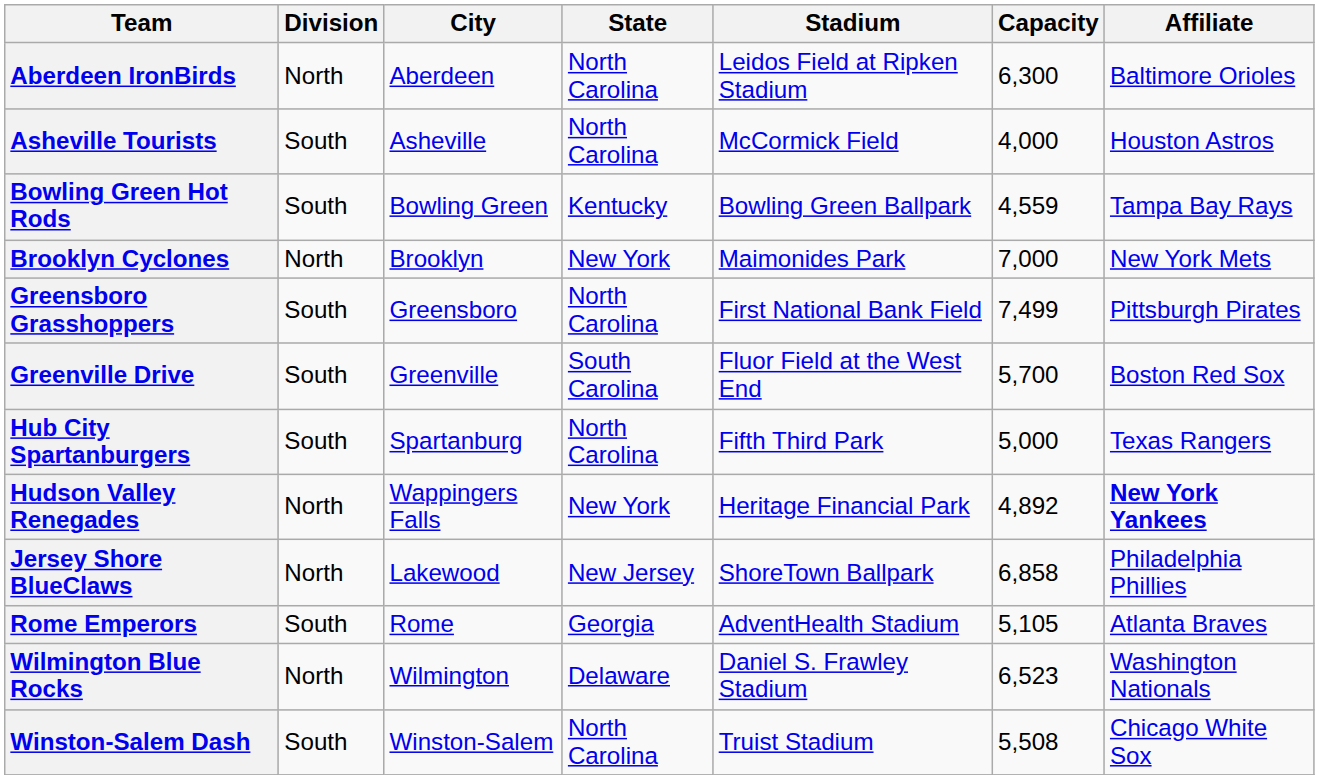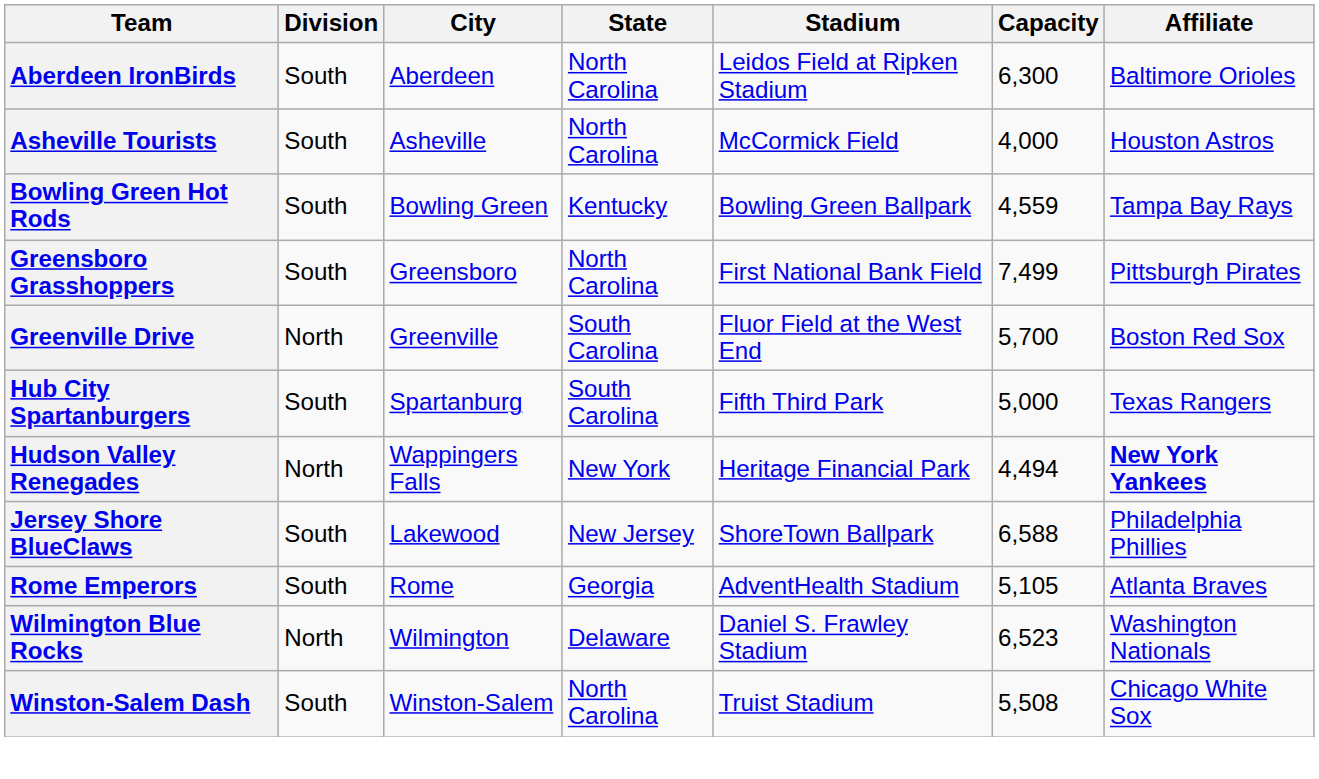Aberdeen IronBirds | Division: North -> South
- row: Brooklyn Cyclones | North | Brooklyn | New York | Maimonides Park | 7,000 | New York Mets
Greenville Drive | Division: South -> North
Hub City Spartanburgers | State: North Carolina -> South Carolina
Hudson Valley Renegades | Capacity: 4,892 -> 4,494
Jersey Shore BlueClaws | Division: North -> South
Jersey Shore BlueClaws | Capacity: 6,858 -> 6,588
